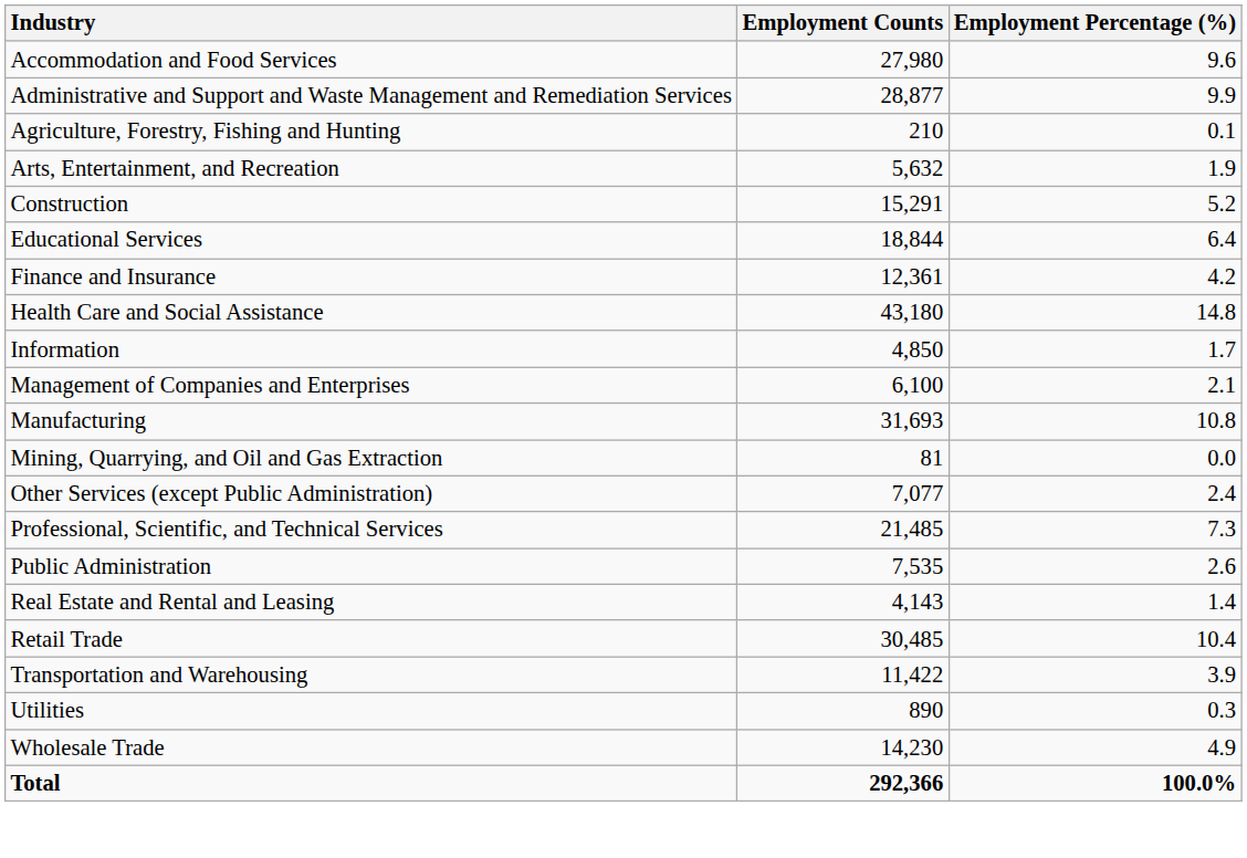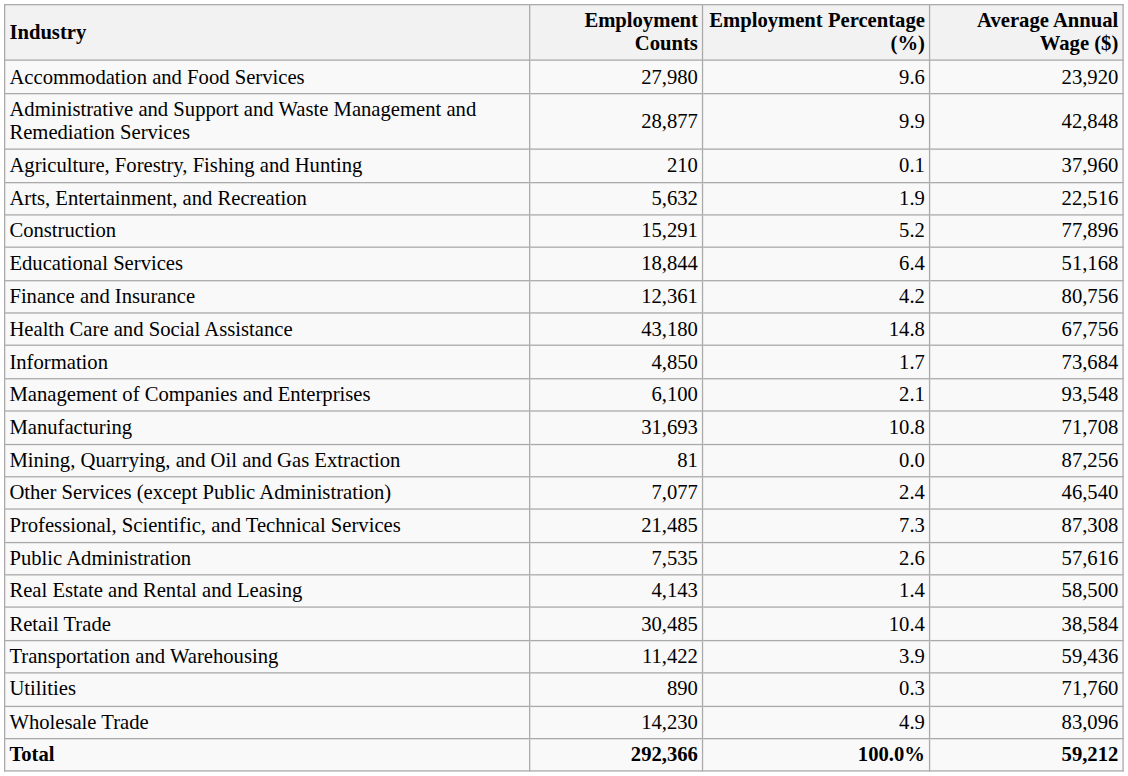+ column: Average Annual Wage ($) | 23,920 | 42,848 | 37,960 | 22,516 | 77,896 | 51,168 | 80,756 | 67,756 | 73,684 | 93,548 | 71,708 | 87,256 | 46,540 | 87,308 | 57,616 | 58,500 | 38,584 | 59,436 | 71,760 | 83,096 | 59,212
